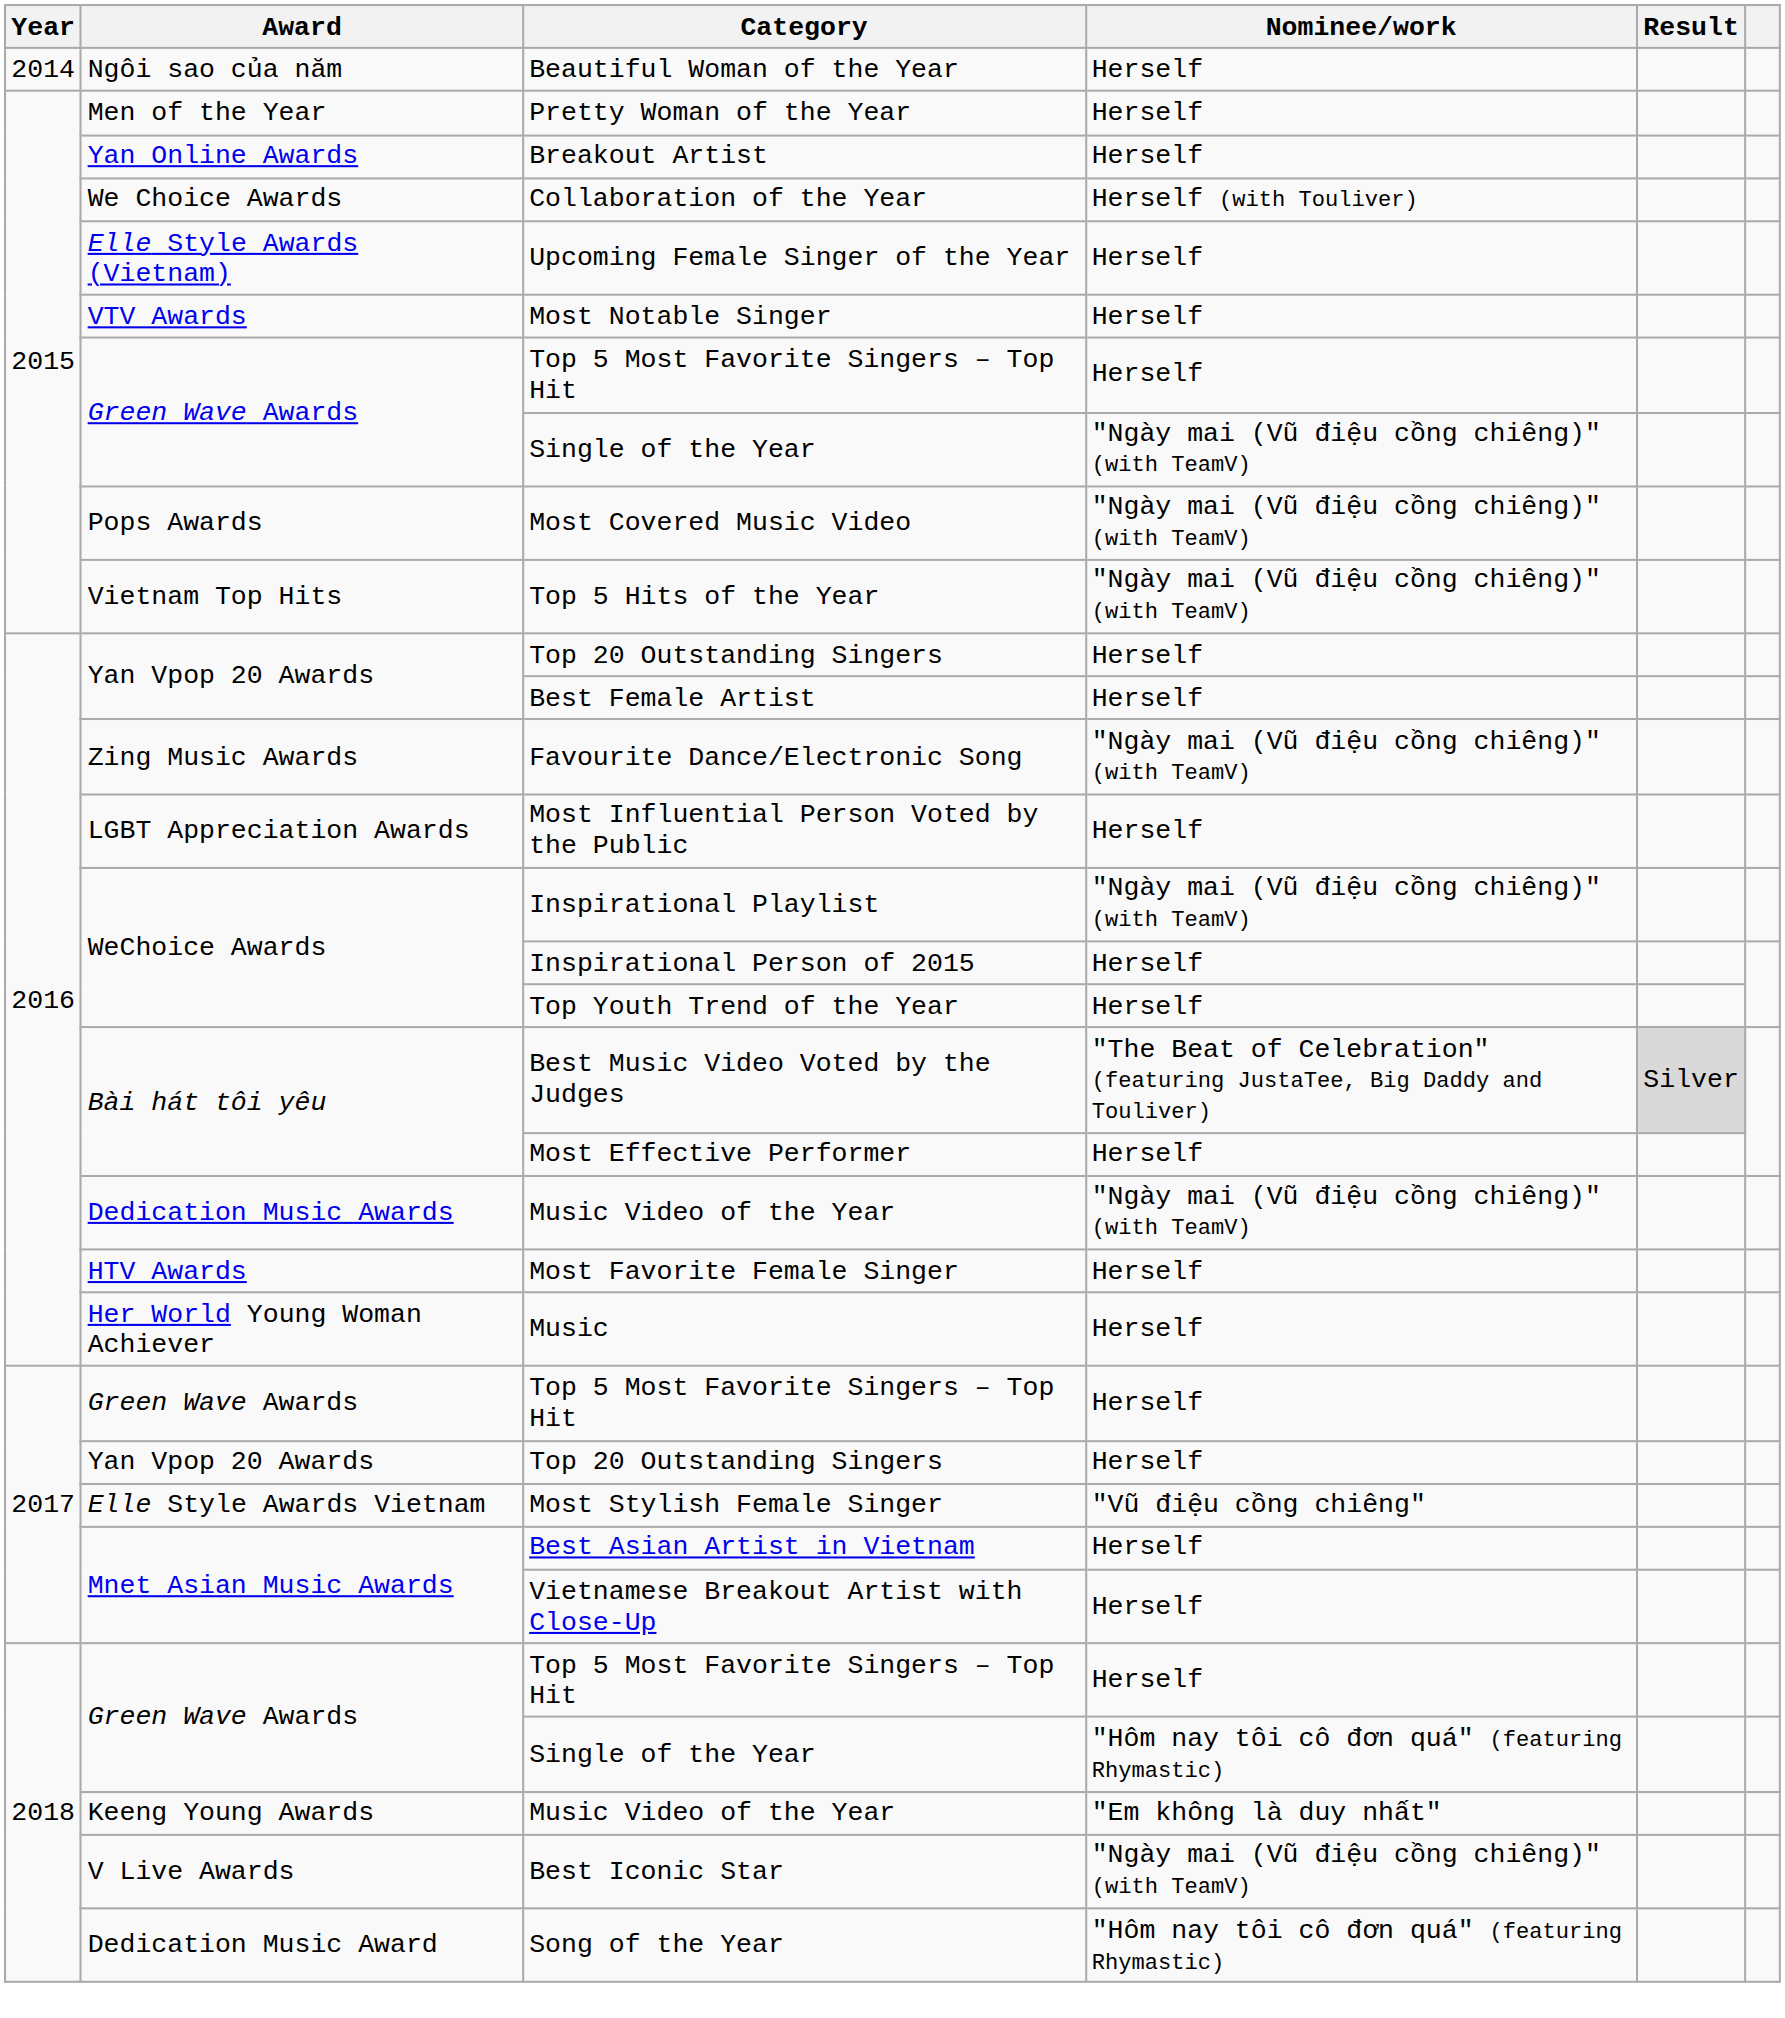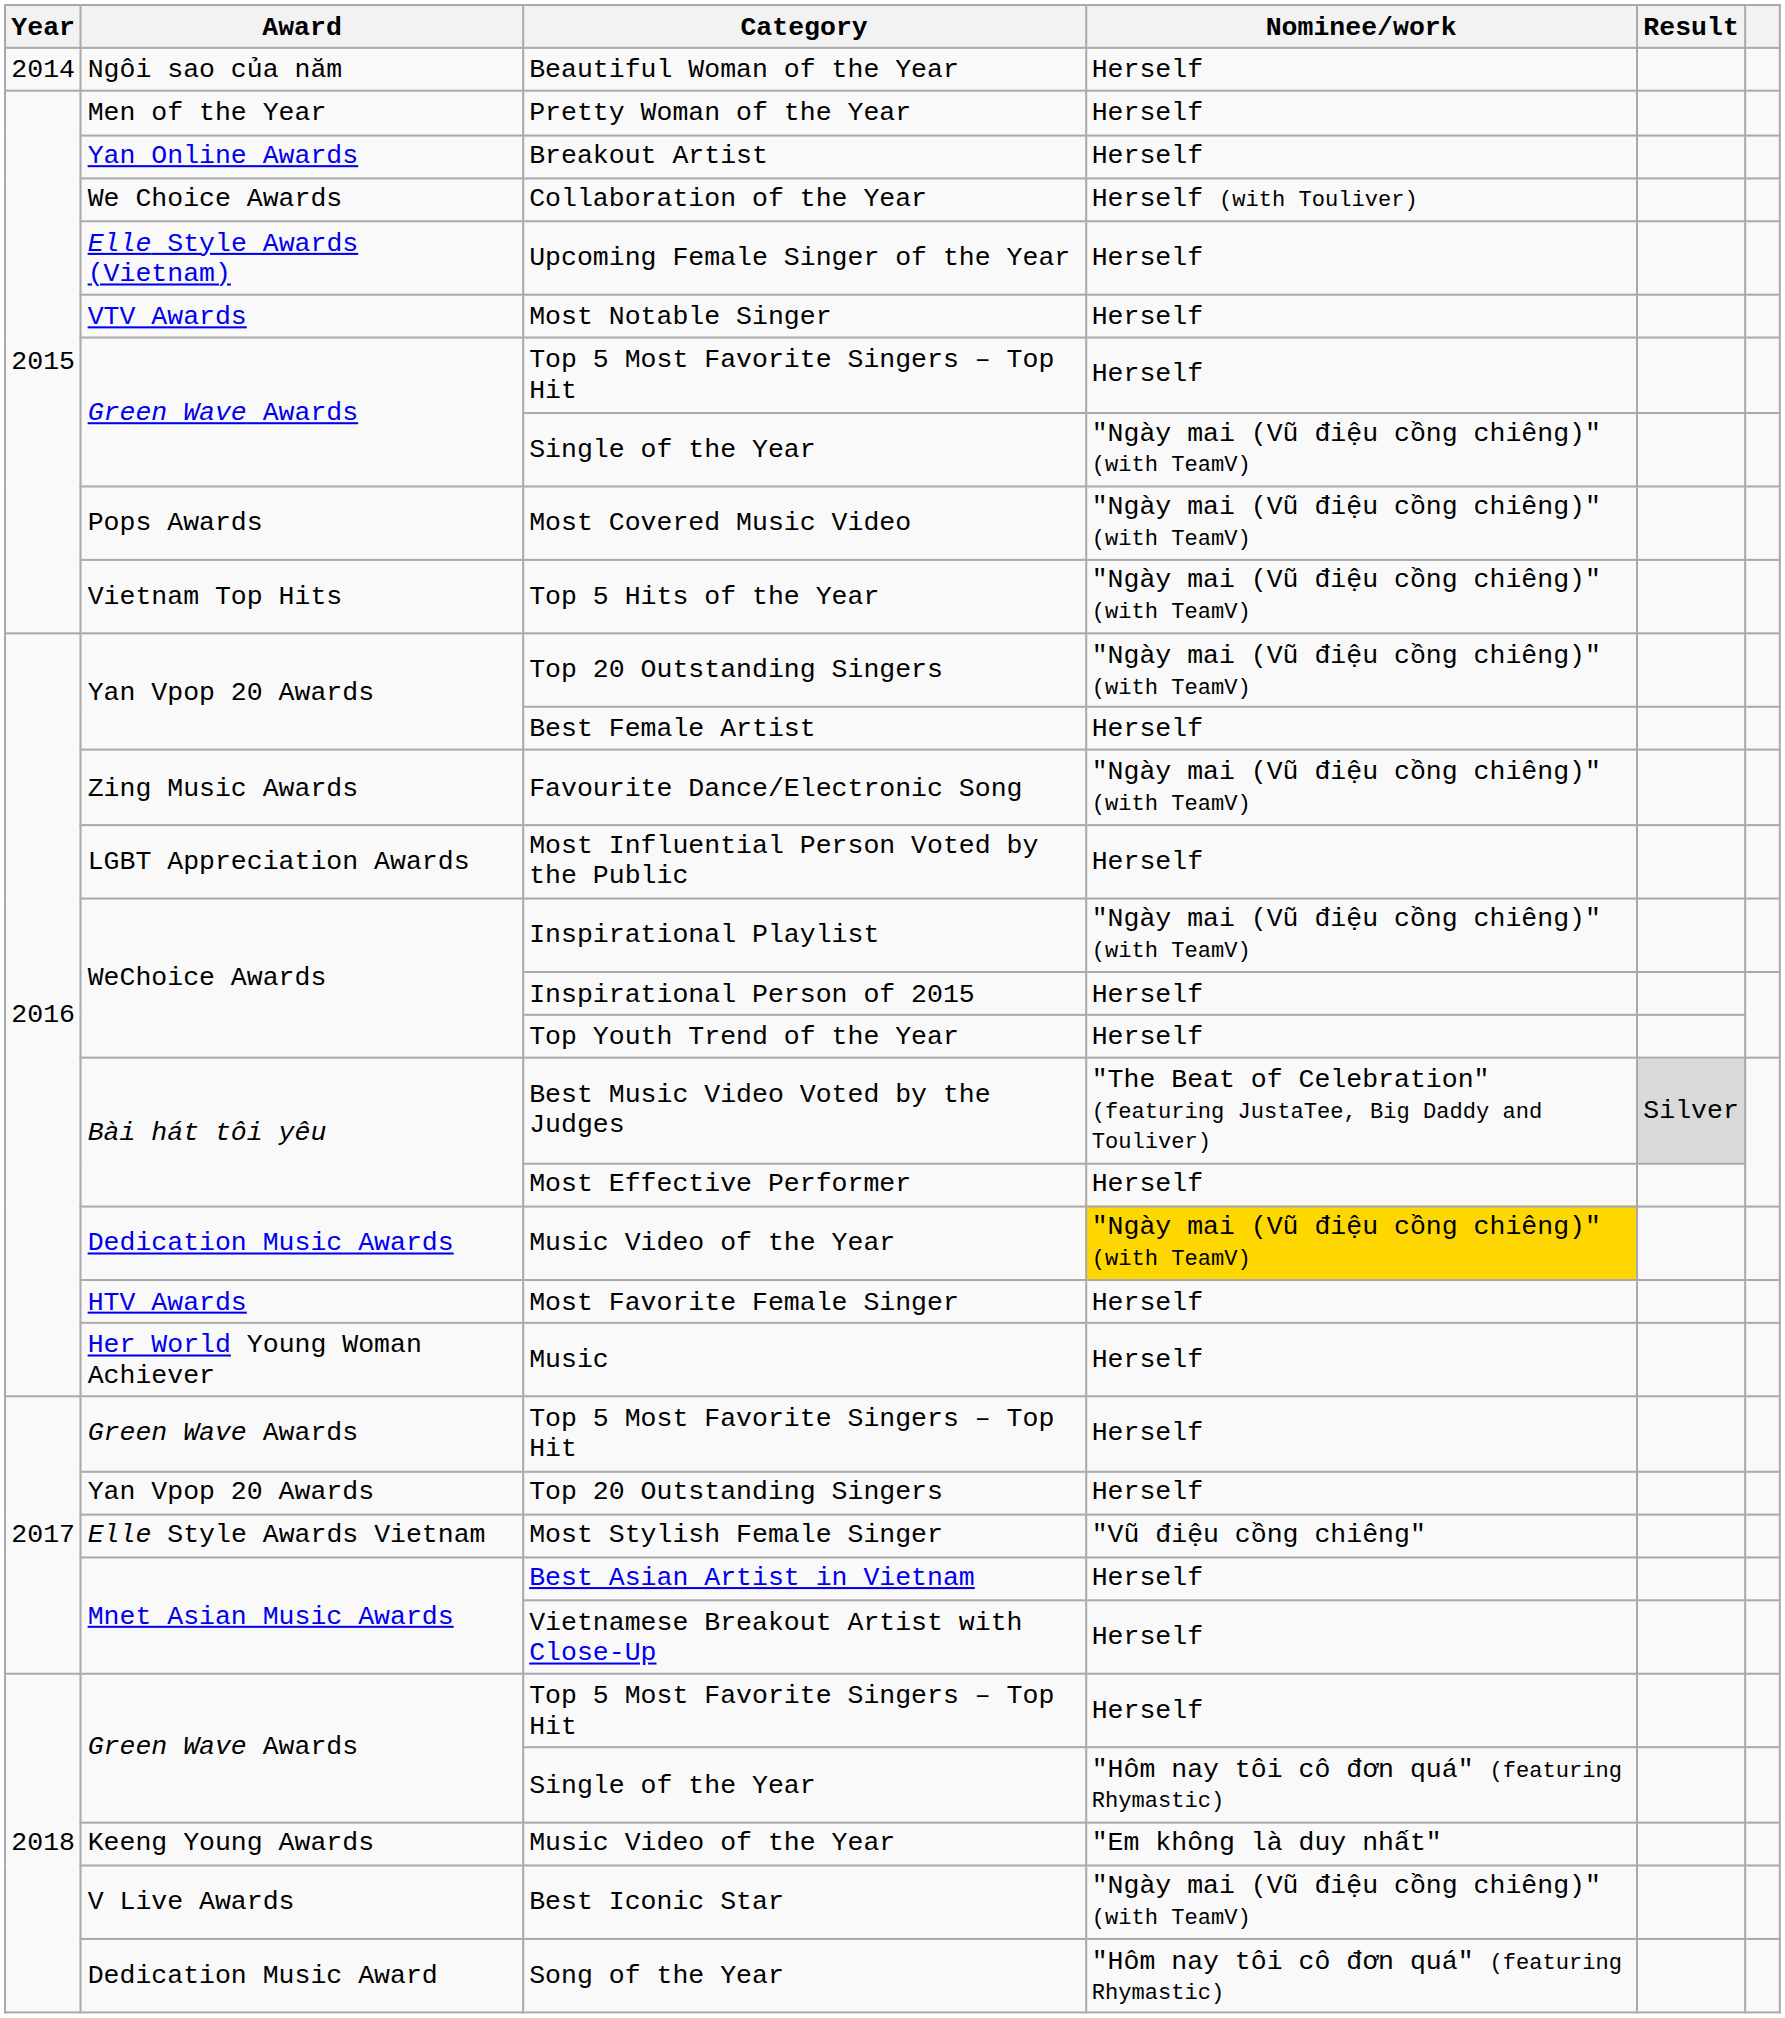2016 / Top 20 Outstanding Singers | Nominee/work: Herself -> "Ngày mai (Vũ điệu cồng chiêng)" (with TeamV)
2016 / Music Video of the Year | Nominee/work: no background -> gold background
